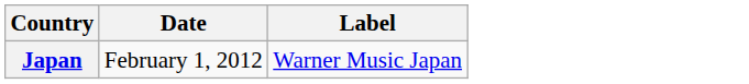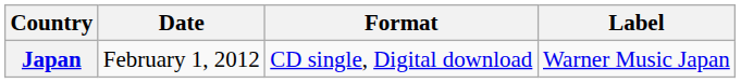+ column: Format | CD single, Digital download
